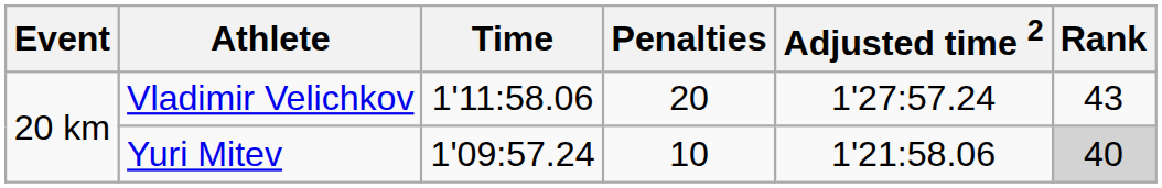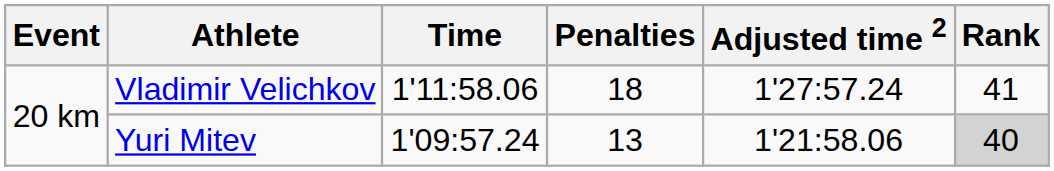Vladimir Velichkov | Penalties: 20 -> 18
Vladimir Velichkov | Rank: 43 -> 41
Yuri Mitev | Penalties: 10 -> 13
